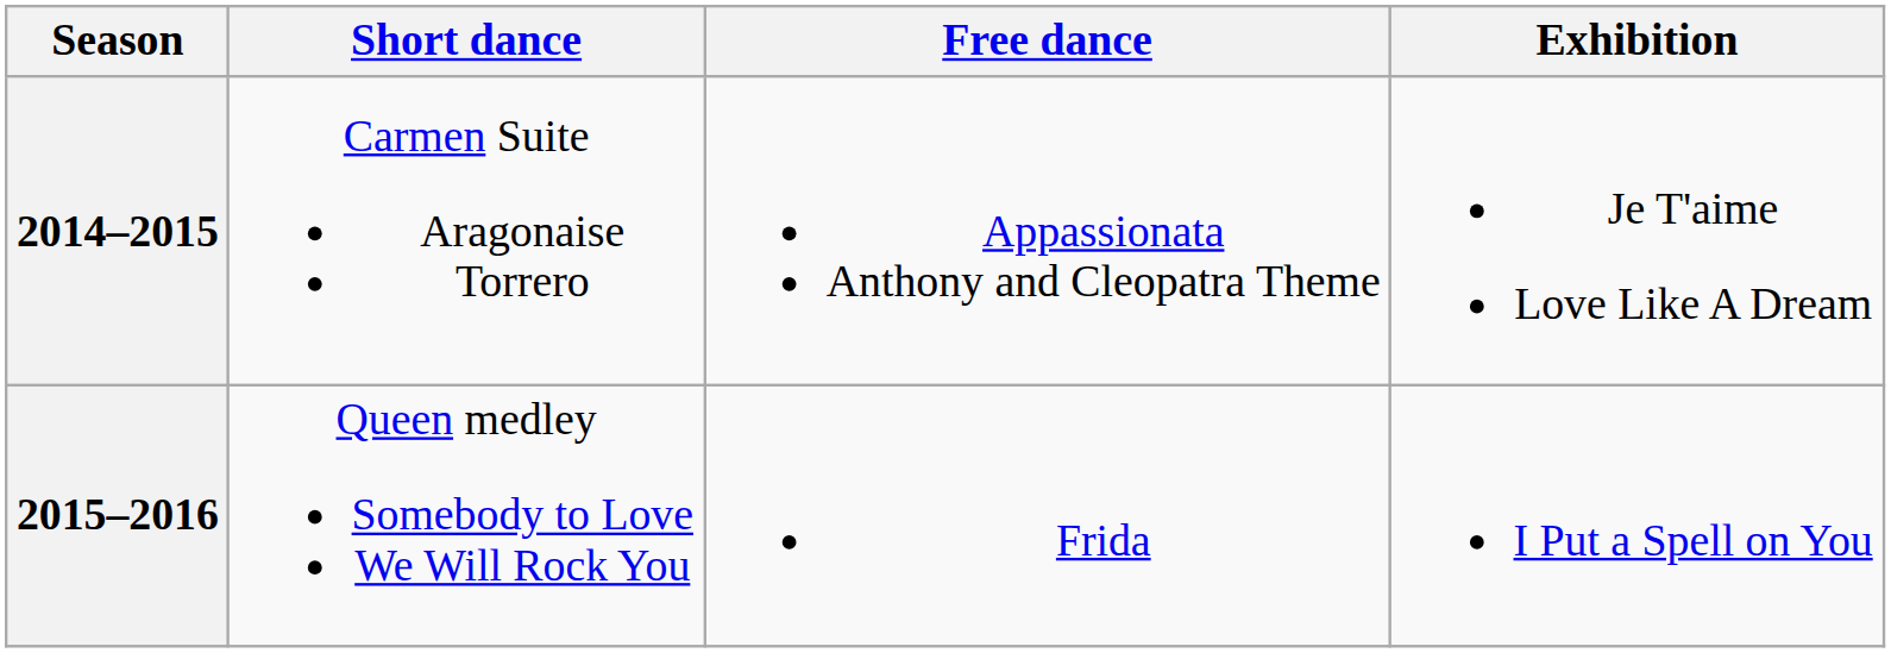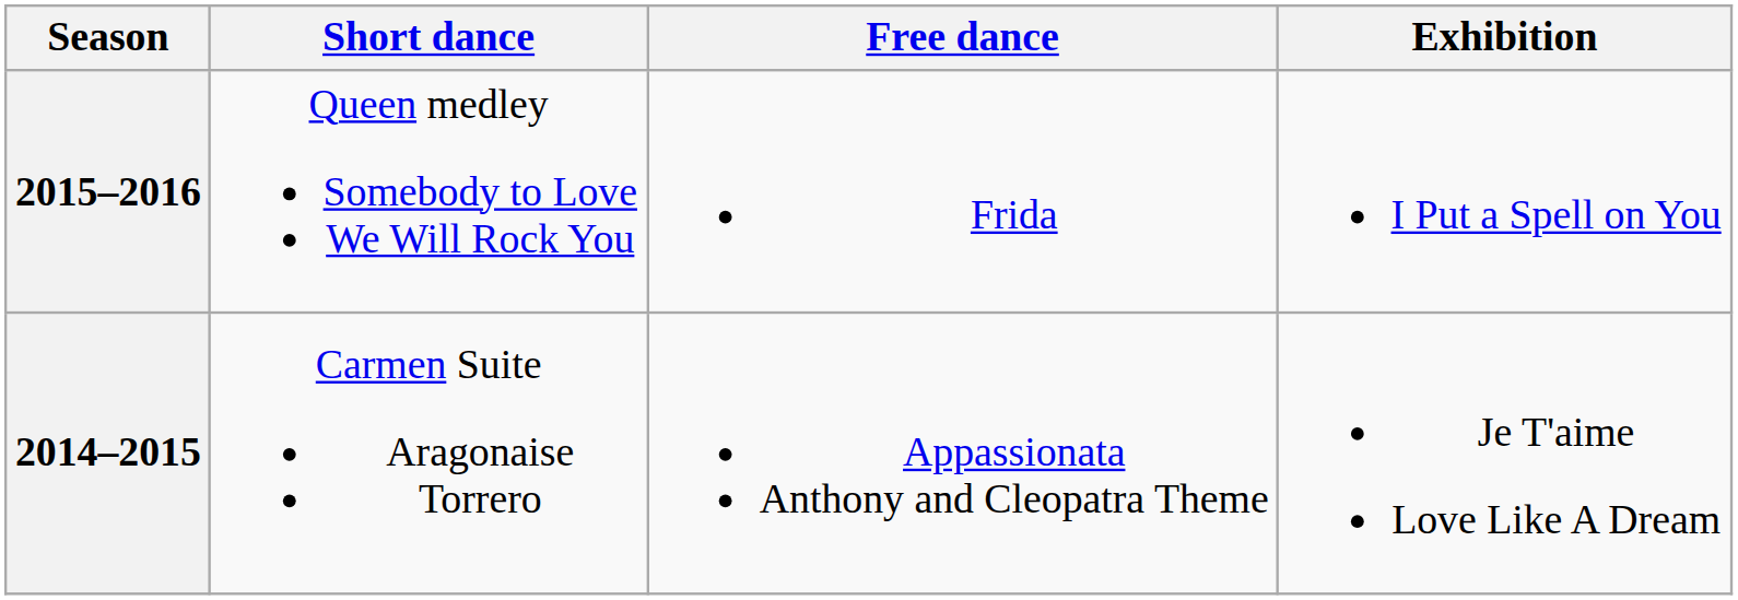rows swapped: 2015–2016 <-> 2014–2015
